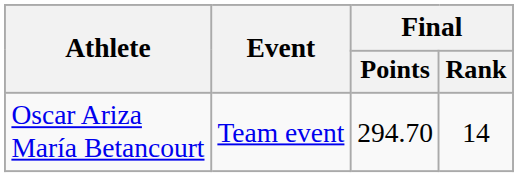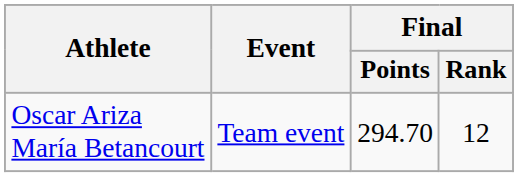Oscar Ariza María Betancourt | Final / Rank: 14 -> 12
